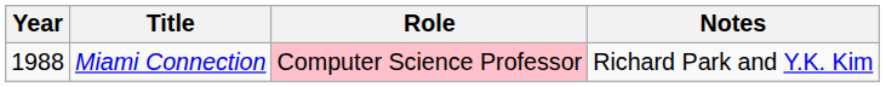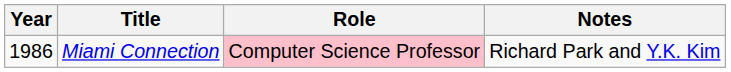Miami Connection | Year: 1988 -> 1986
